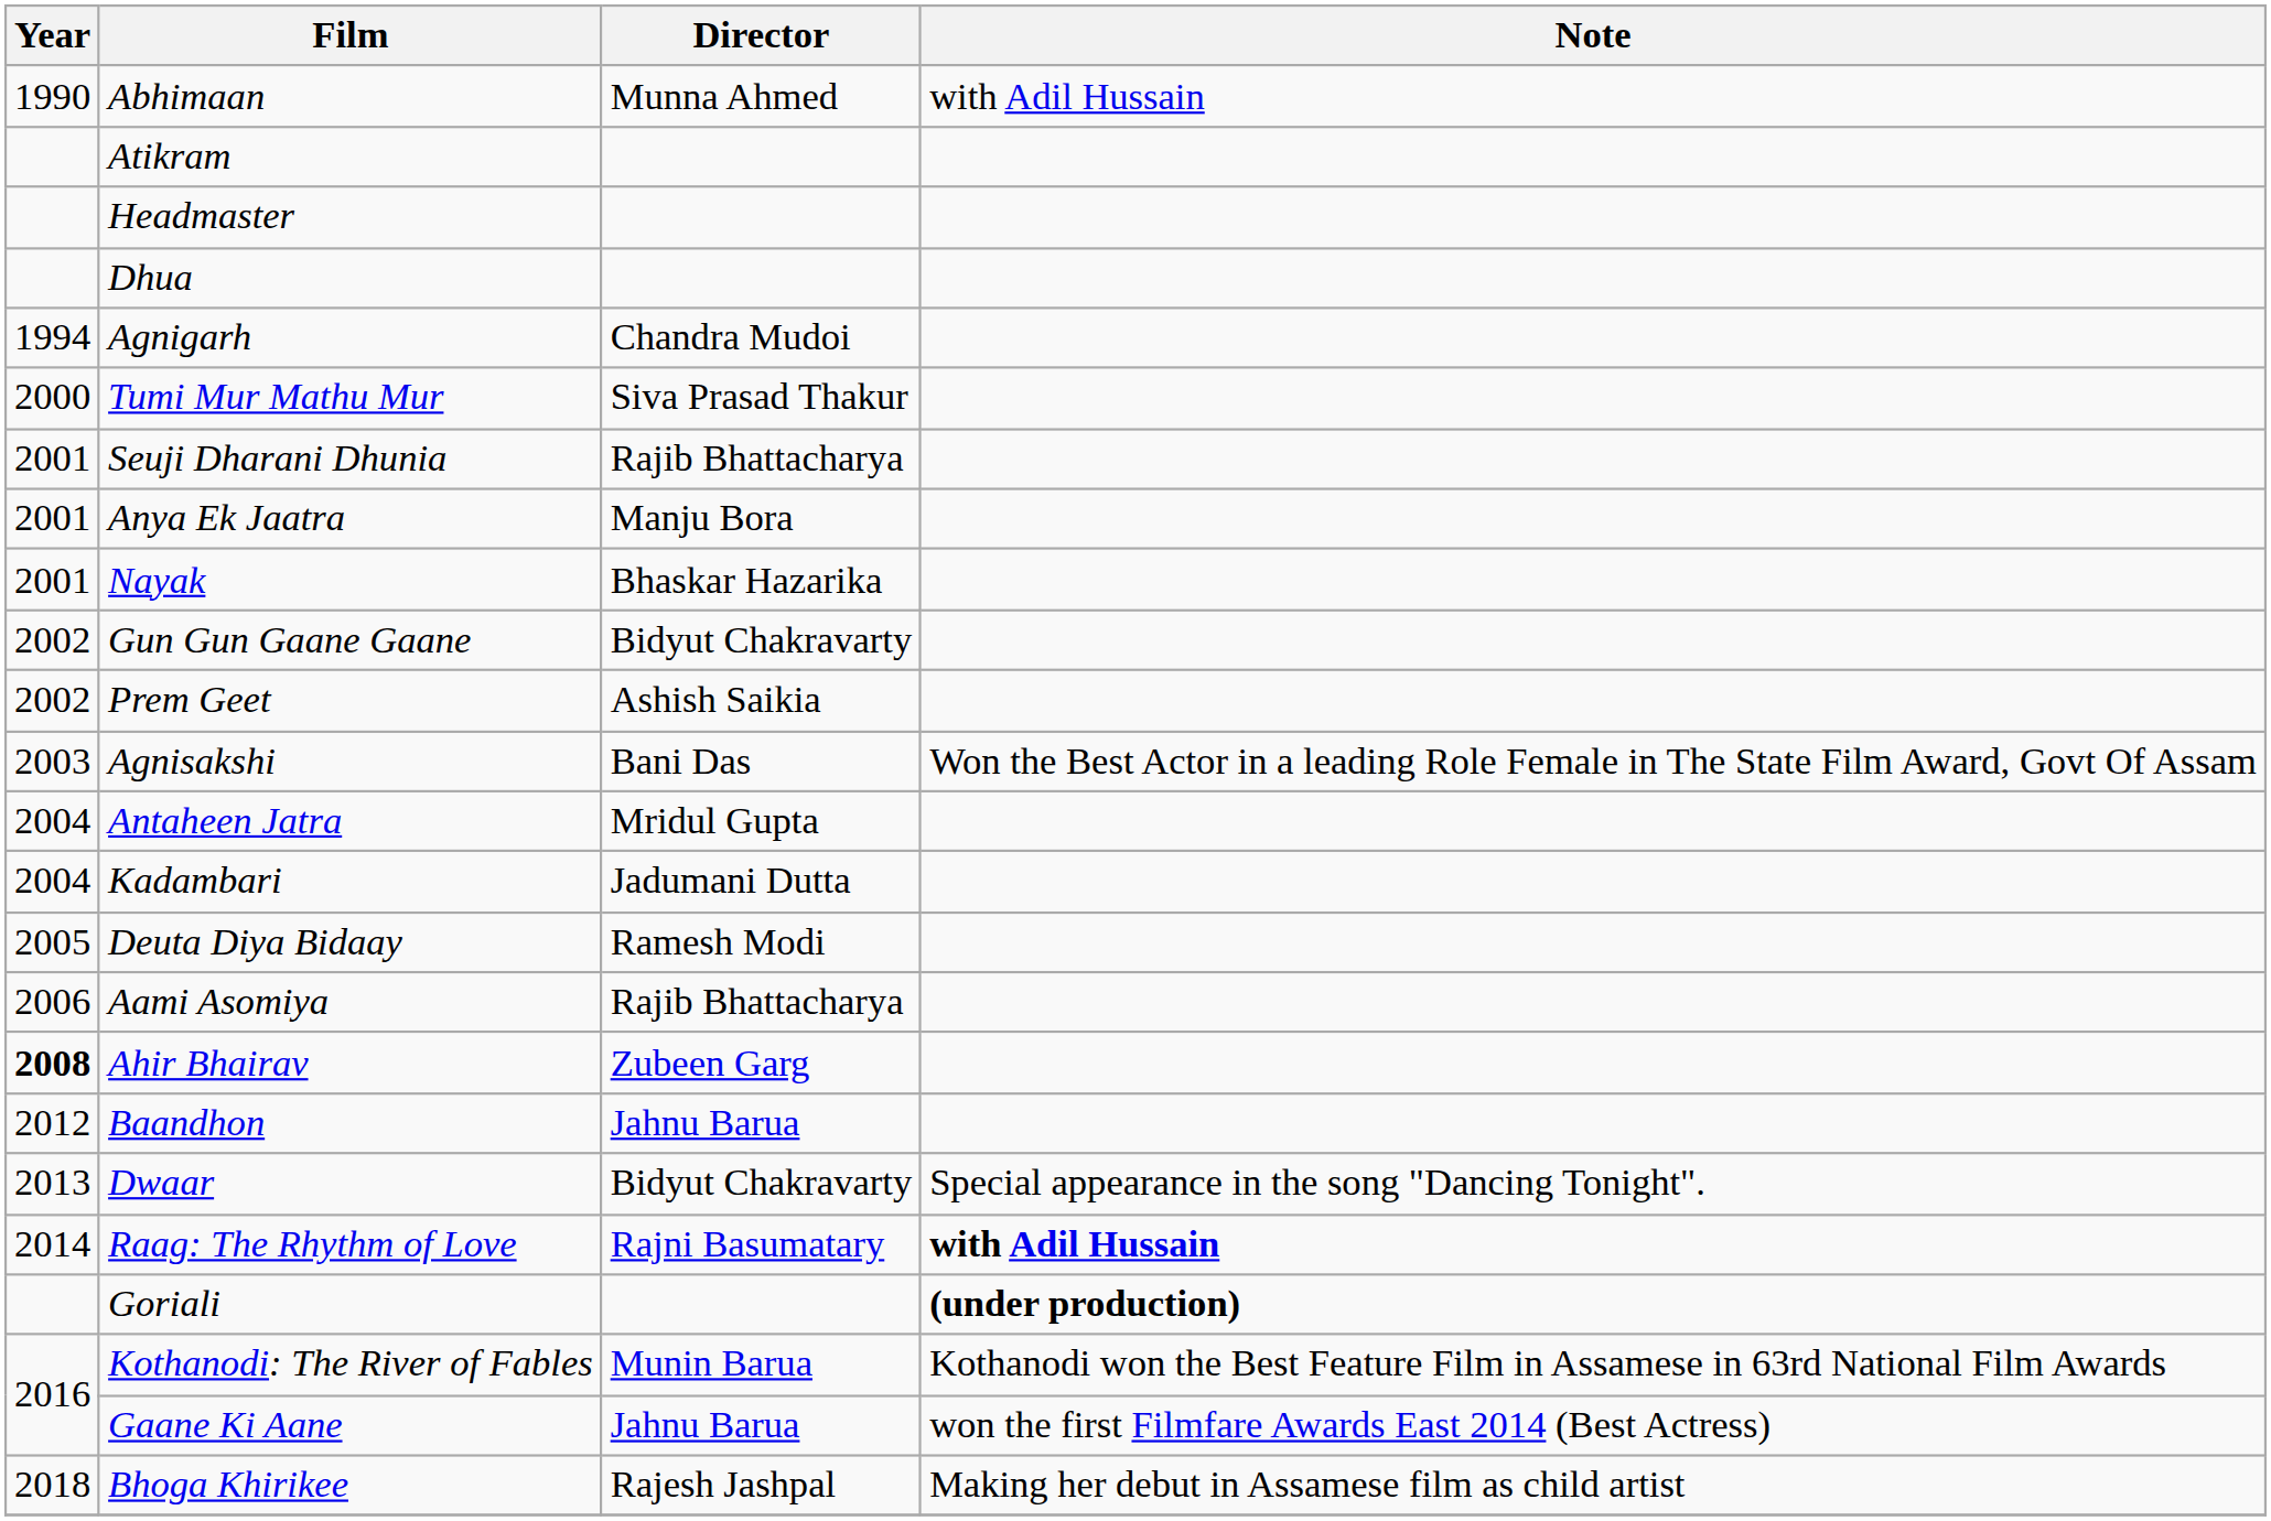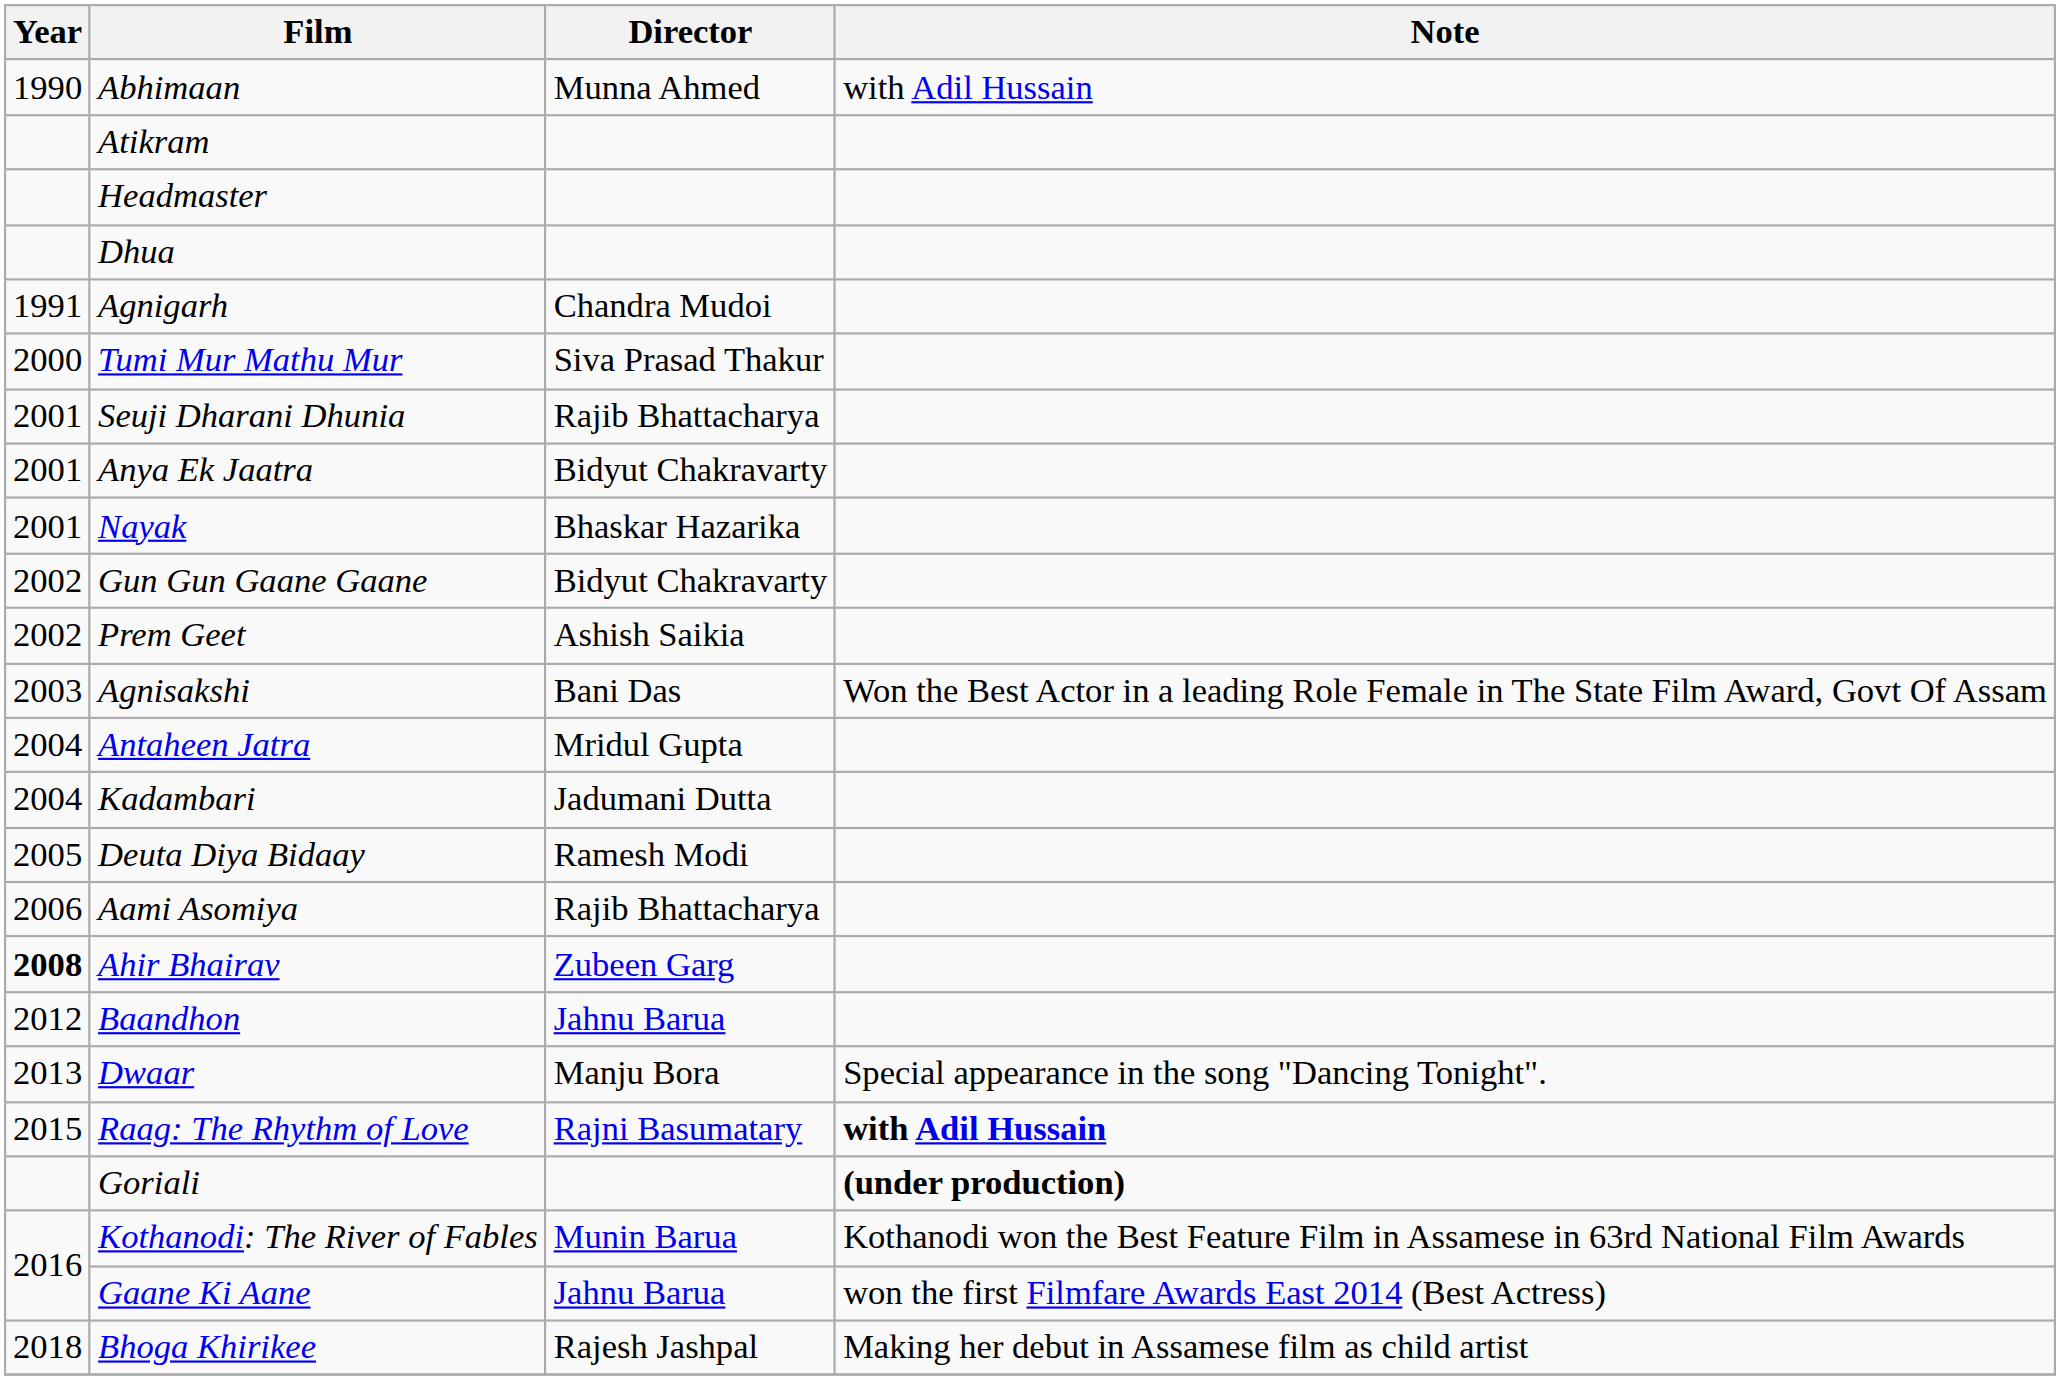Agnigarh | Year: 1994 -> 1991
Anya Ek Jaatra | Director: Manju Bora -> Bidyut Chakravarty
Dwaar | Director: Bidyut Chakravarty -> Manju Bora
Raag: The Rhythm of Love | Year: 2014 -> 2015
